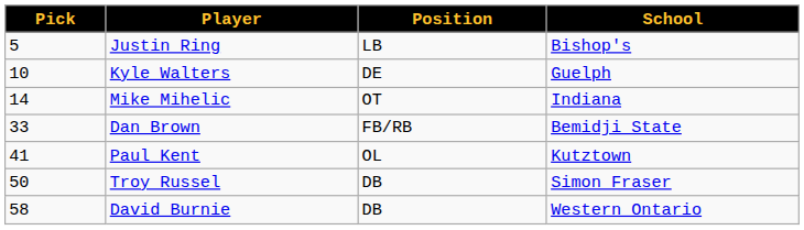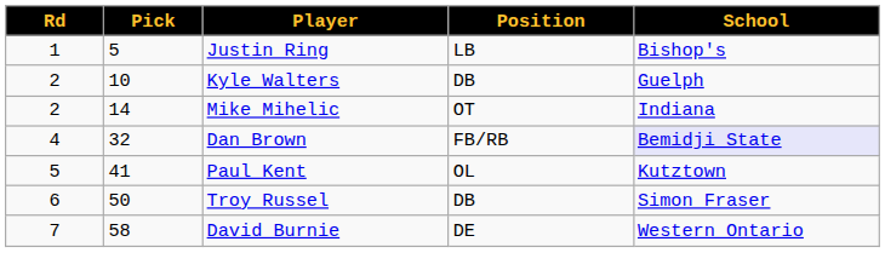+ column: Rd | 1 | 2 | 2 | 4 | 5 | 6 | 7
Kyle Walters | Position: DE -> DB
Dan Brown | Pick: 33 -> 32
Dan Brown | School: no background -> lavender background
David Burnie | Position: DB -> DE
